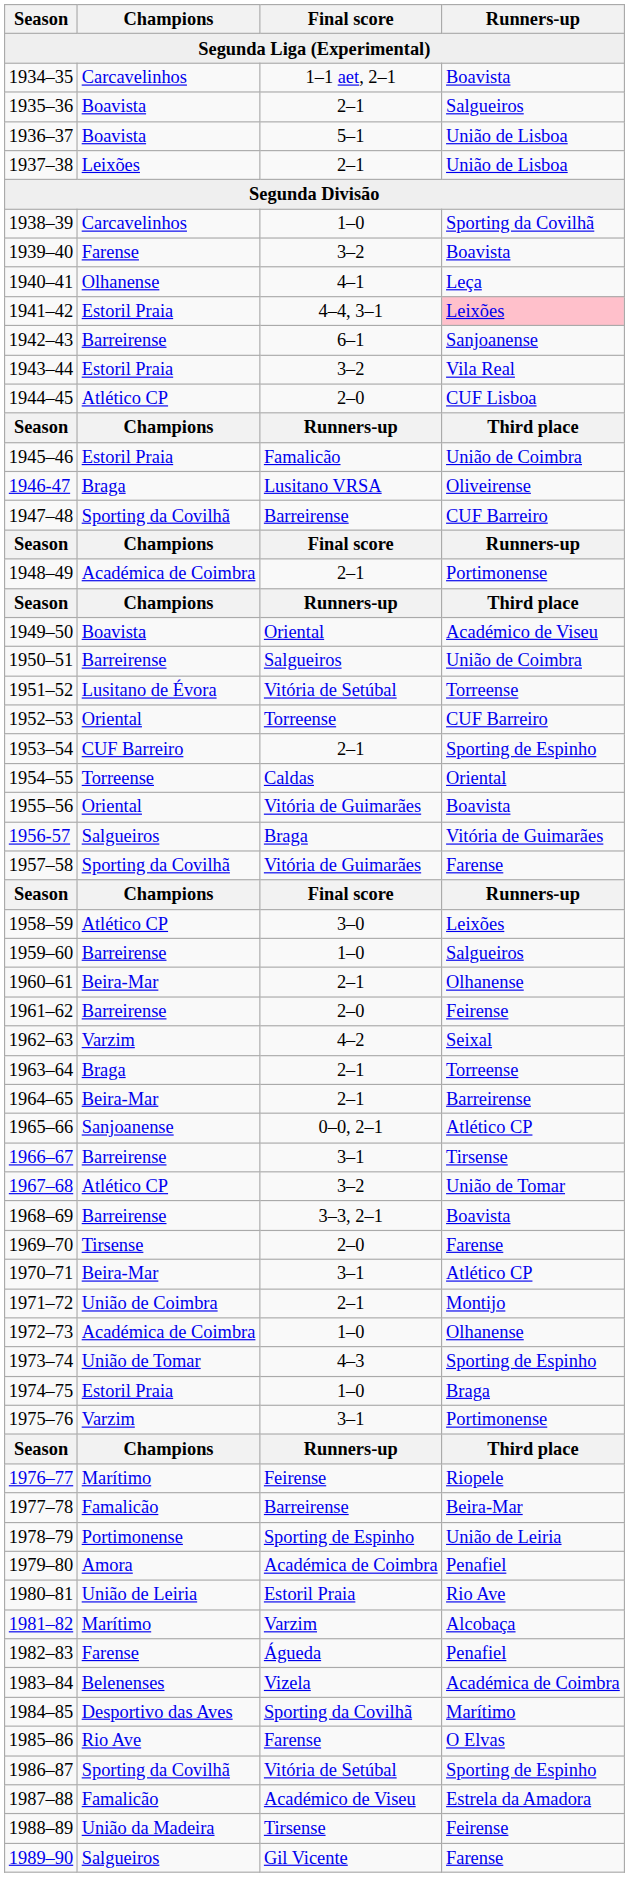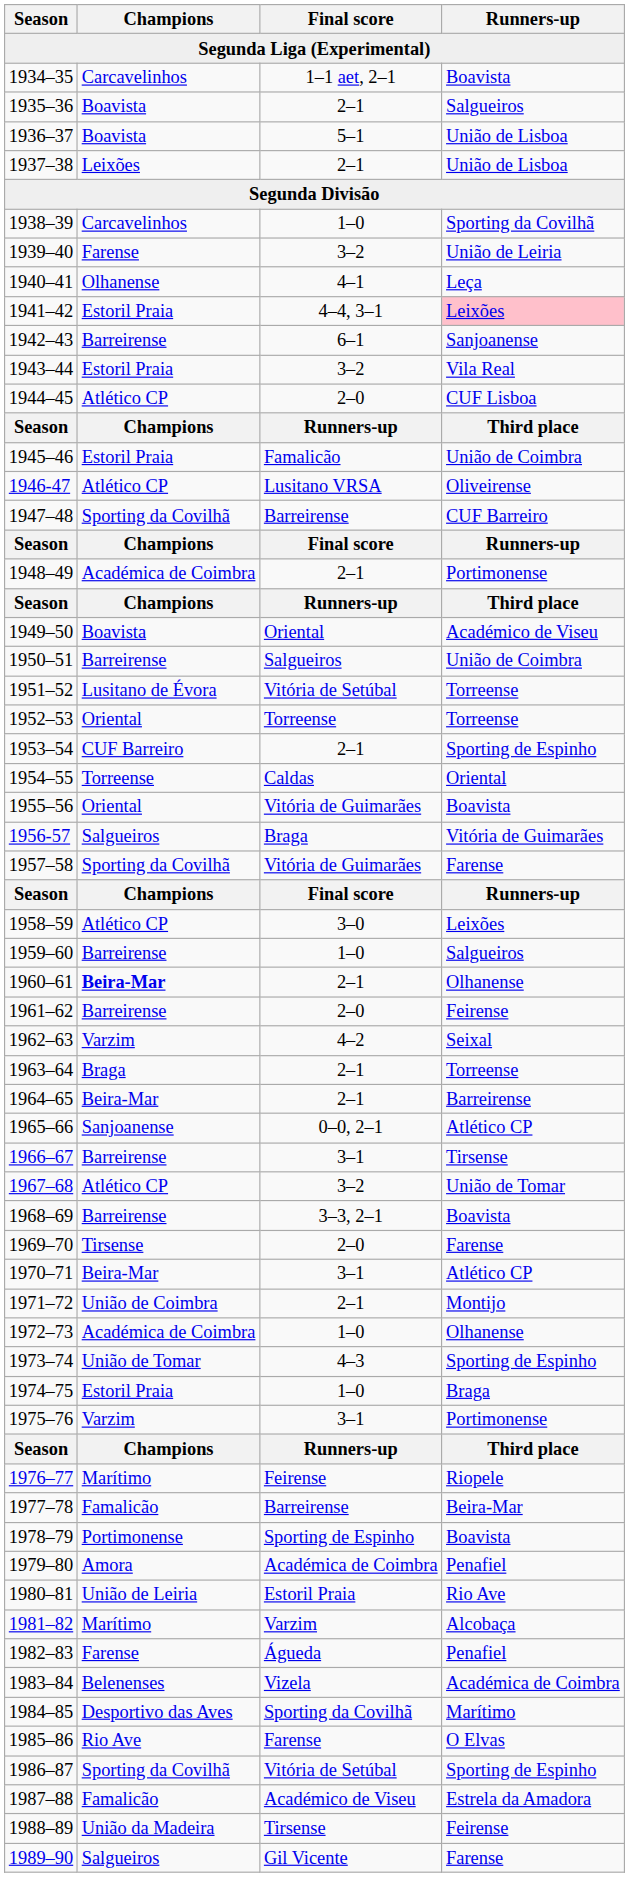1939–40 | Runners-up: Boavista -> União de Leiria
1946-47 | Champions: Braga -> Atlético CP
1952–53 | Runners-up: CUF Barreiro -> Torreense
1960–61 | Champions: normal -> bold
1978–79 | Runners-up: União de Leiria -> Boavista
